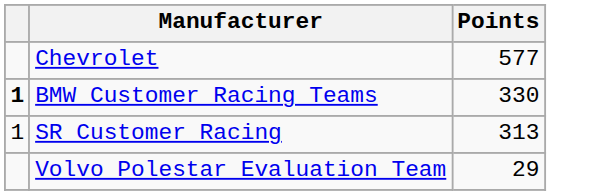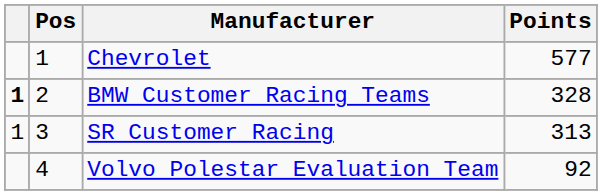+ column: Pos | 1 | 2 | 3 | 4
BMW Customer Racing Teams | Points: 330 -> 328
Volvo Polestar Evaluation Team | Points: 29 -> 92
